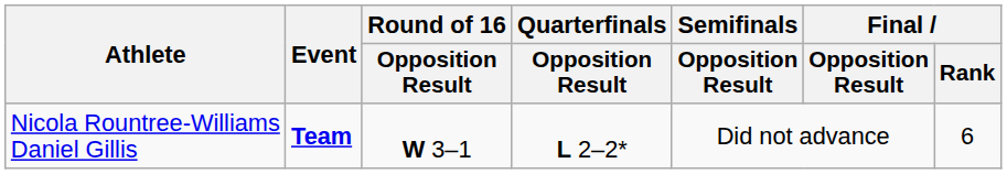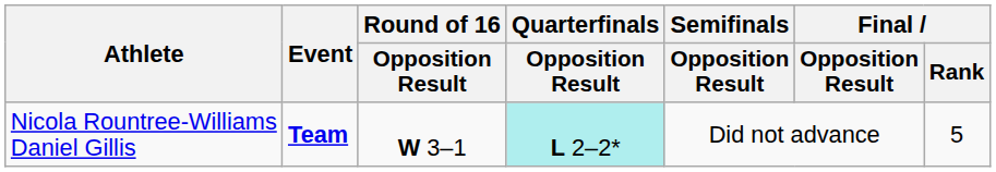Nicola Rountree-Williams Daniel Gillis | Quarterfinals / Opposition Result: no background -> paleturquoise background
Nicola Rountree-Williams Daniel Gillis | Final / Rank: 6 -> 5
